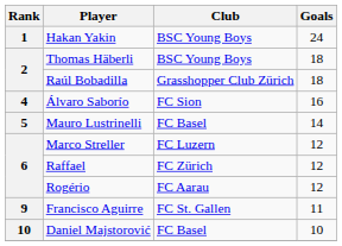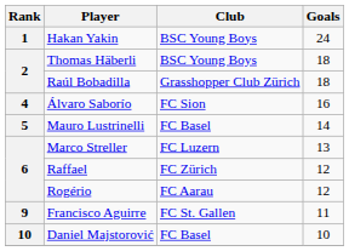Marco Streller | Goals: 12 -> 13
